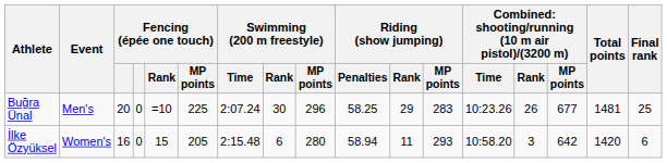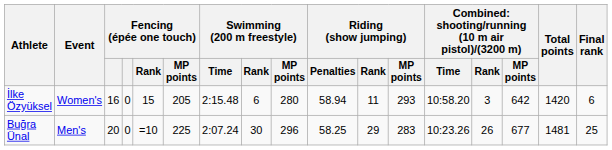rows swapped: Buğra Ünal <-> İlke Özyüksel
